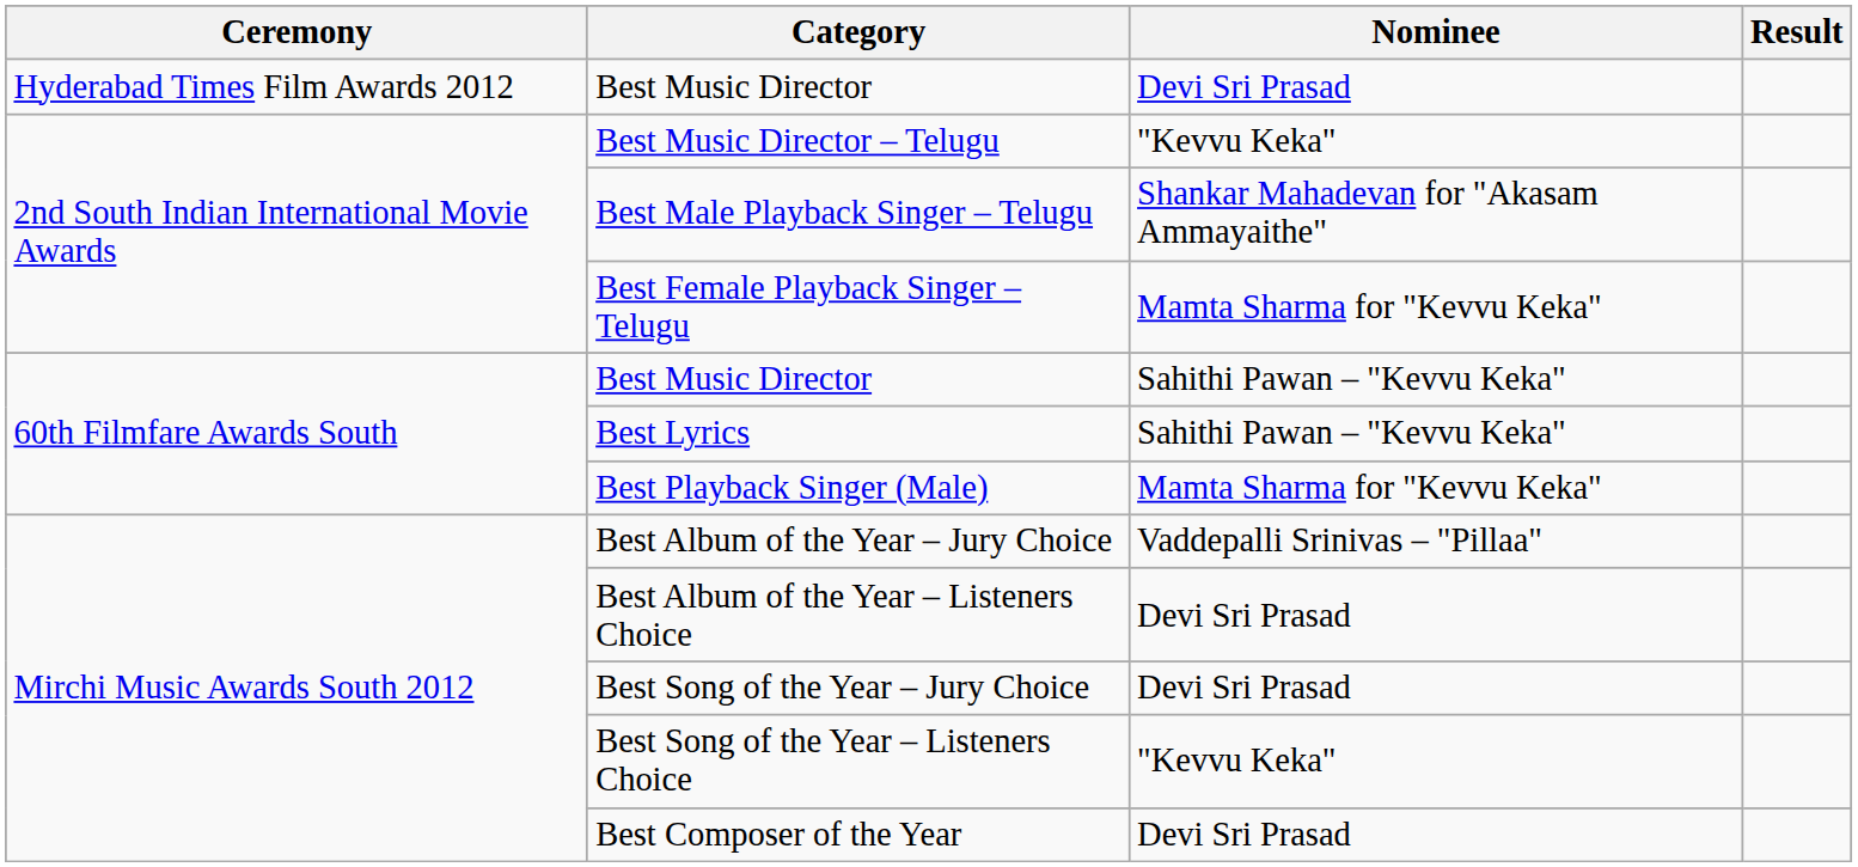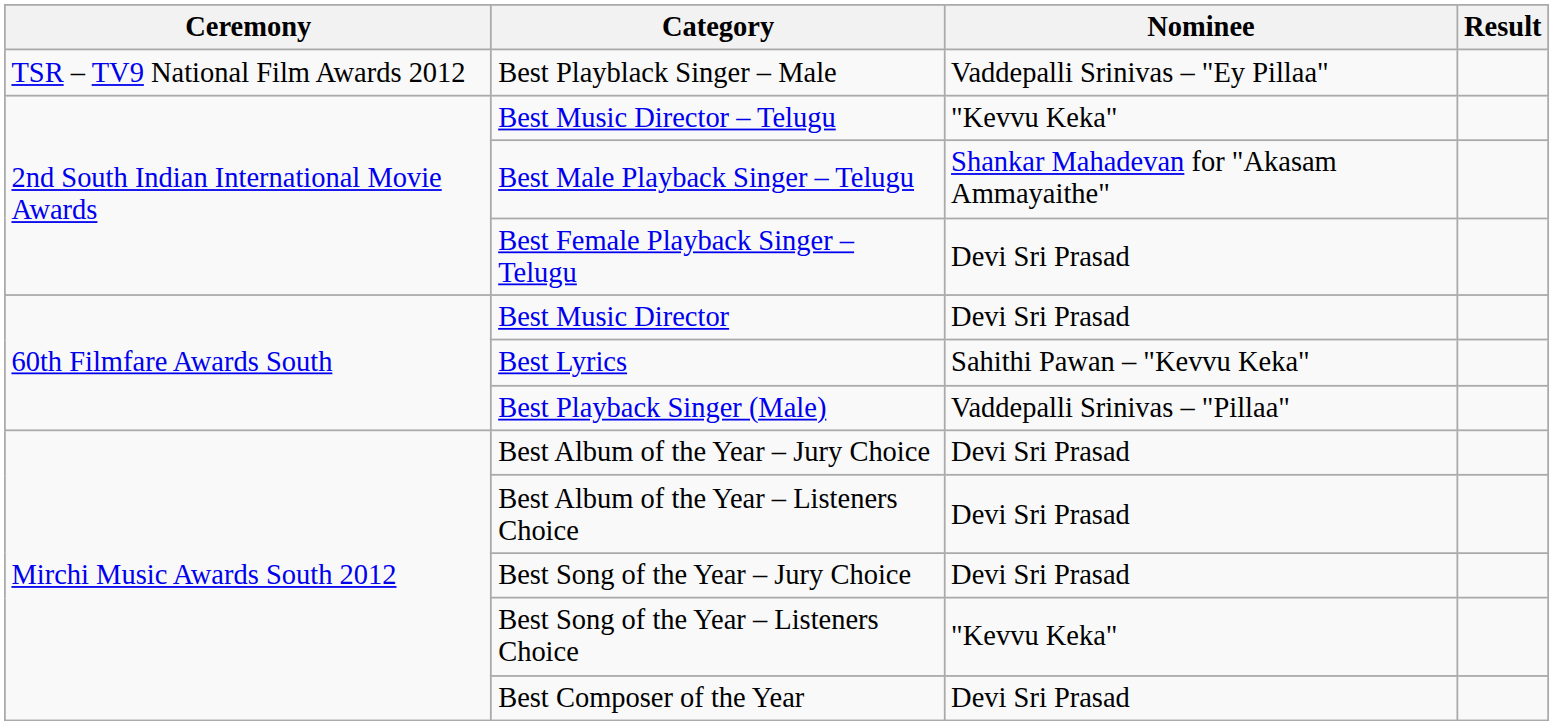- row: Hyderabad Times Film Awards 2012 | Best Music Director | Devi Sri Prasad
+ row: TSR – TV9 National Film Awards 2012 | Best Playblack Singer – Male | Vaddepalli Srinivas – "Ey Pillaa"
Best Female Playback Singer – Telugu | Nominee: Mamta Sharma for "Kevvu Keka" -> Devi Sri Prasad
60th Filmfare Awards South / Best Music Director | Nominee: Sahithi Pawan – "Kevvu Keka" -> Devi Sri Prasad
Best Playback Singer (Male) | Nominee: Mamta Sharma for "Kevvu Keka" -> Vaddepalli Srinivas – "Pillaa"
Best Album of the Year – Jury Choice | Nominee: Vaddepalli Srinivas – "Pillaa" -> Devi Sri Prasad
